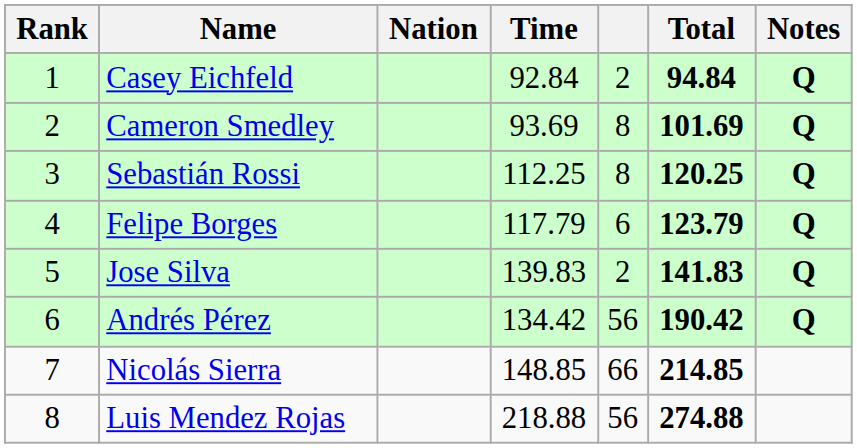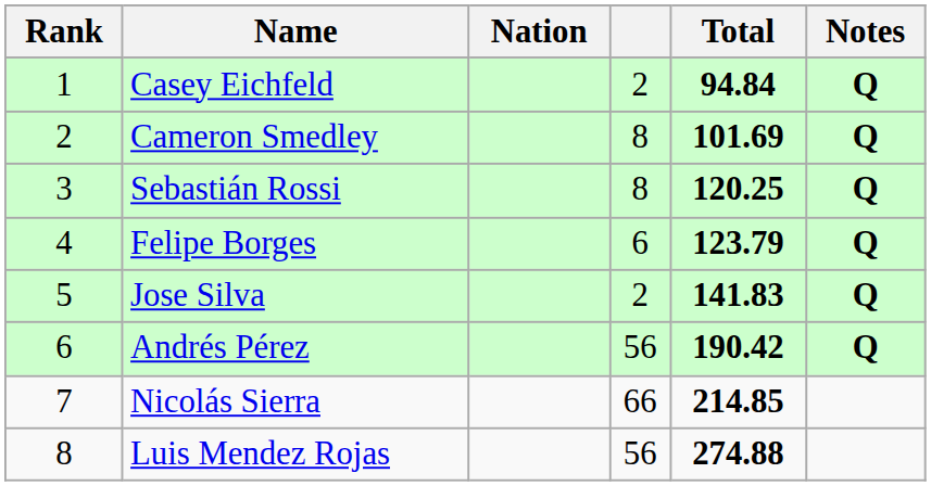- column: Time | 92.84 | 93.69 | 112.25 | 117.79 | 139.83 | 134.42 | 148.85 | 218.88
